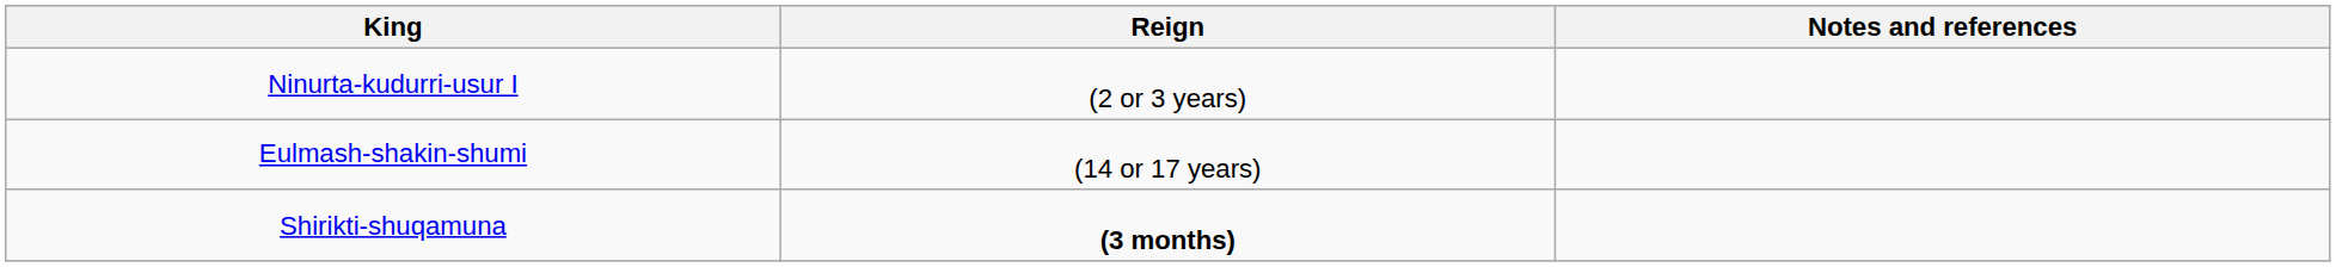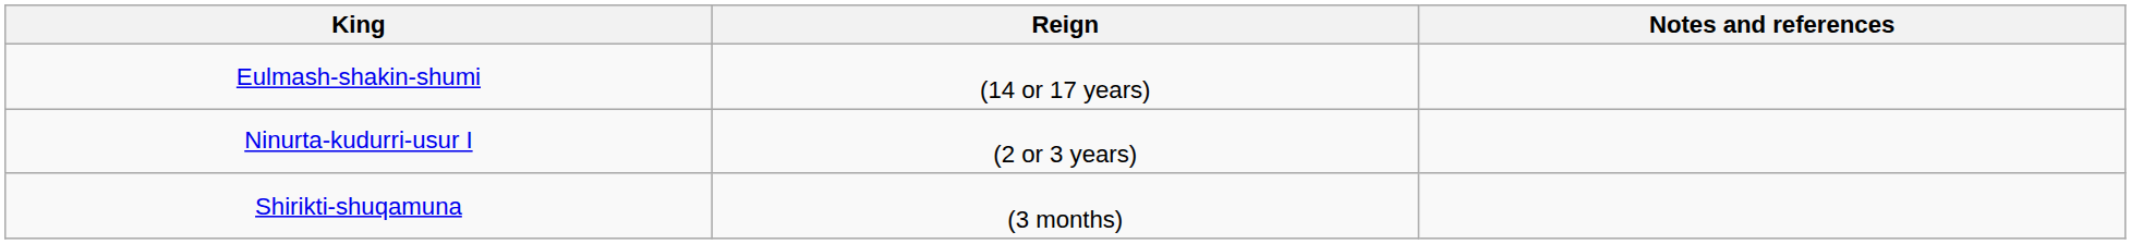rows swapped: Eulmash-shakin-shumi <-> Ninurta-kudurri-usur I
Shirikti-shuqamuna | Reign: bold -> normal
